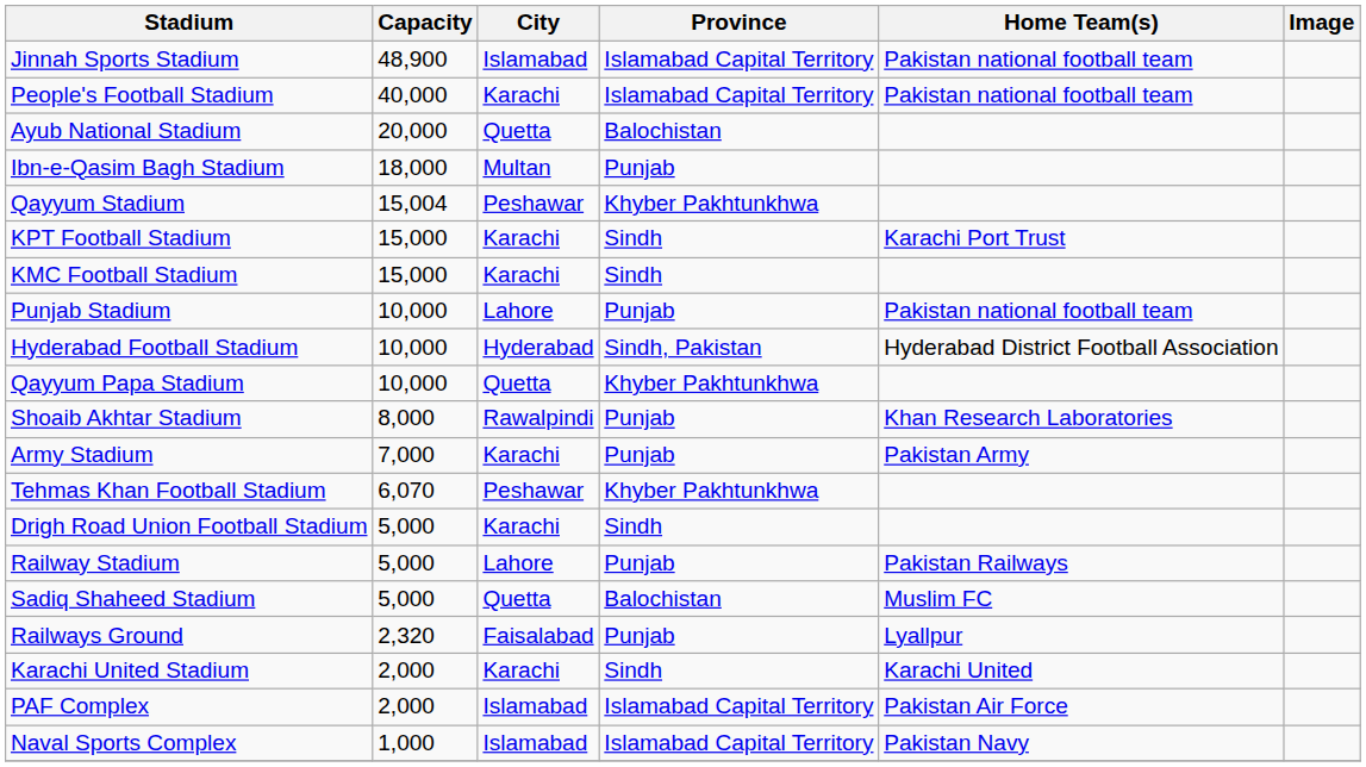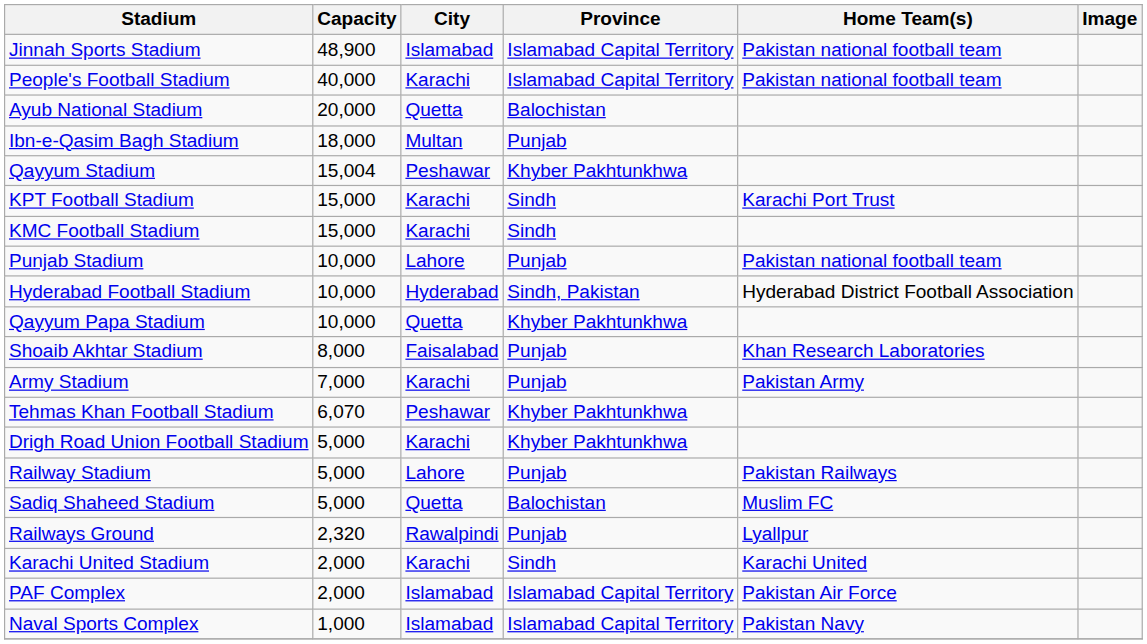Shoaib Akhtar Stadium | City: Rawalpindi -> Faisalabad
Drigh Road Union Football Stadium | Province: Sindh -> Khyber Pakhtunkhwa
Railways Ground | City: Faisalabad -> Rawalpindi
